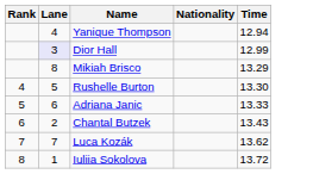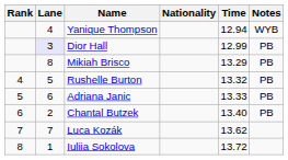+ column: Notes | WYB | PB | PB | PB | PB | PB
Rushelle Burton | Time: 13.30 -> 13.32
Chantal Butzek | Time: 13.43 -> 13.40
